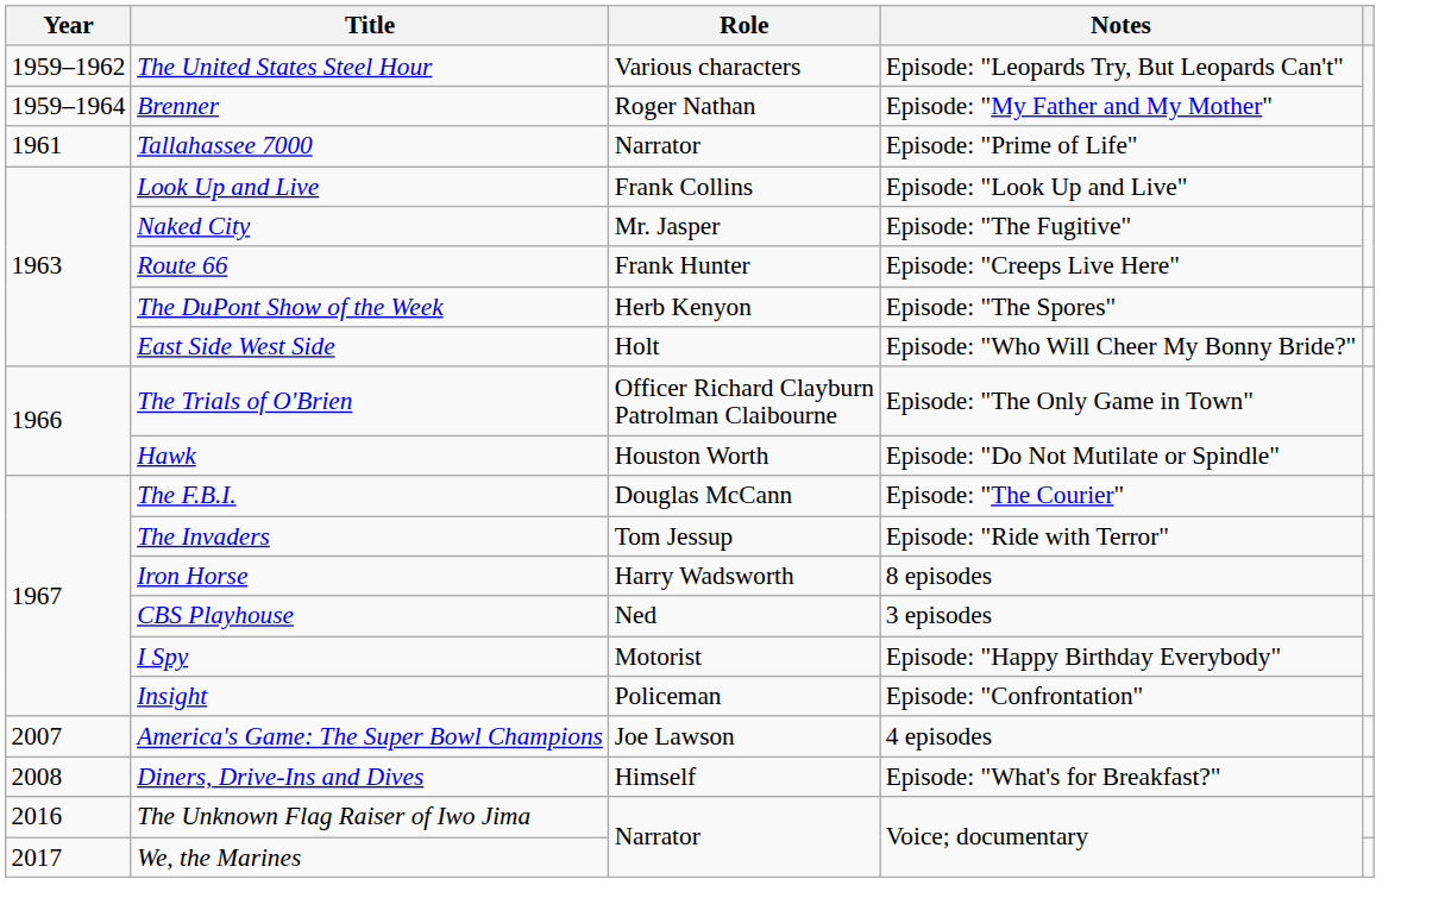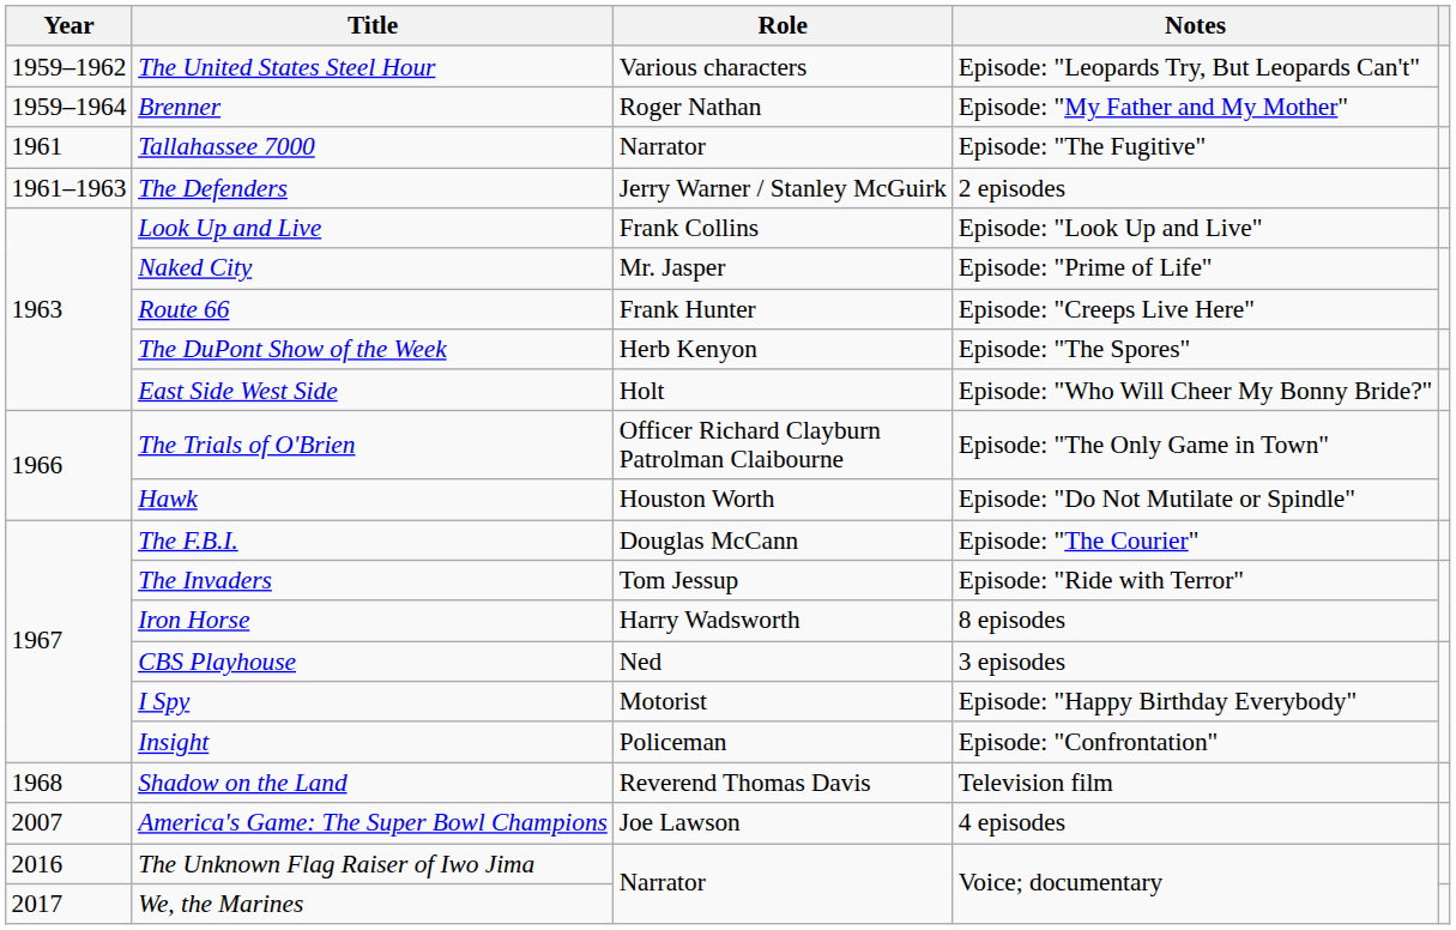Tallahassee 7000 | Notes: Episode: "Prime of Life" -> Episode: "The Fugitive"
+ row: 1961–1963 | The Defenders | Jerry Warner / Stanley McGuirk | 2 episodes
Naked City | Notes: Episode: "The Fugitive" -> Episode: "Prime of Life"
+ row: 1968 | Shadow on the Land | Reverend Thomas Davis | Television film
- row: 2008 | Diners, Drive-Ins and Dives | Himself | Episode: "What's for Breakfast?"
